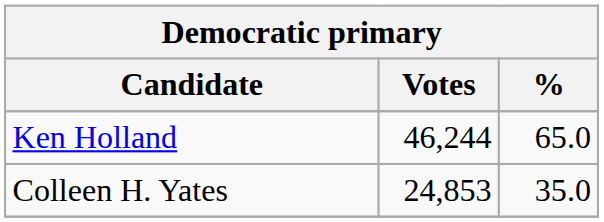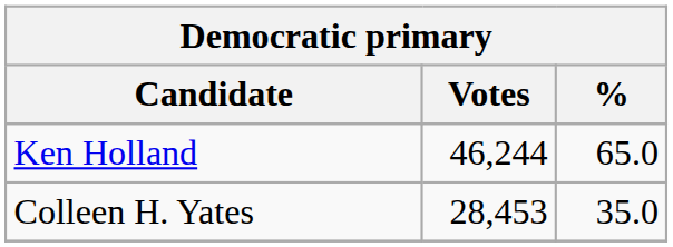Colleen H. Yates | Votes: 24,853 -> 28,453
